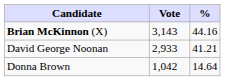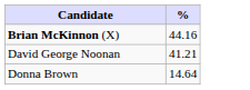- column: Vote | 3,143 | 2,933 | 1,042
